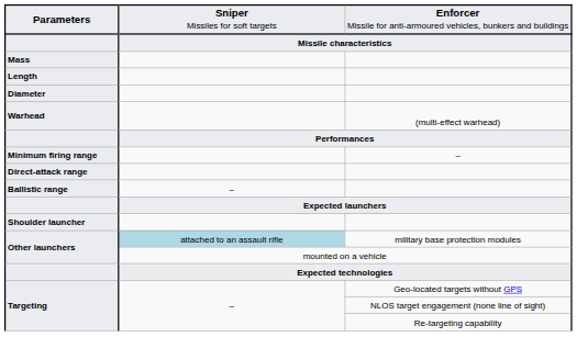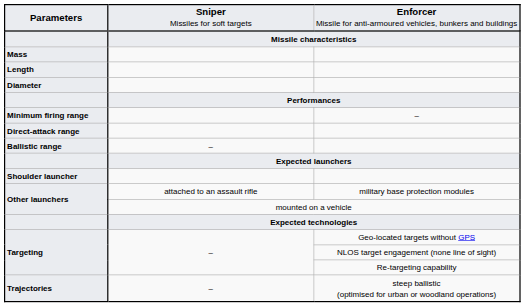- row: Warhead | (multi-effect warhead)
military base protection modules | column 2: lightblue background -> no background
+ row: Trajectories | – | steep ballistic (optimised for urban or woodland operations)
